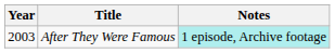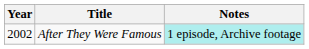After They Were Famous | Year: 2003 -> 2002
